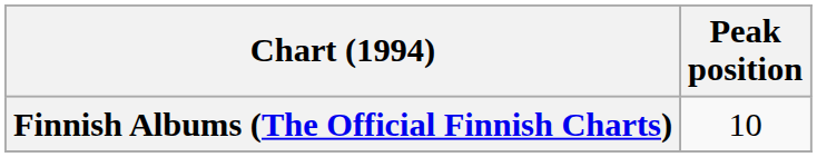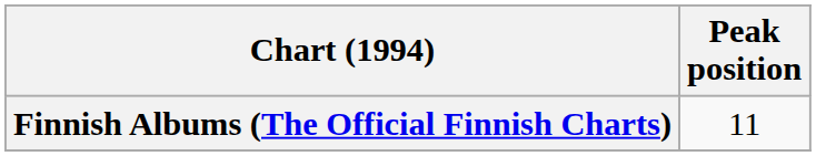Finnish Albums (The Official Finnish Charts) | Peak position: 10 -> 11
